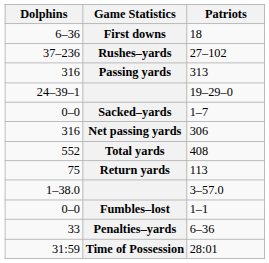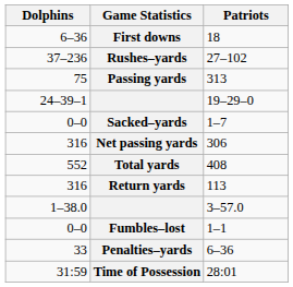Passing yards | Dolphins: 316 -> 75
Return yards | Dolphins: 75 -> 316
